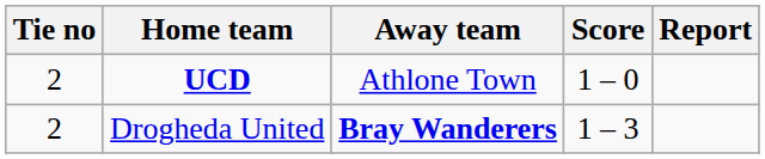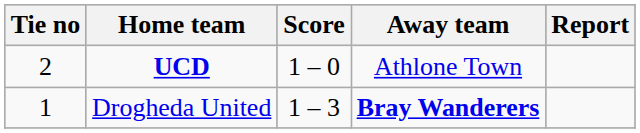columns swapped: Score <-> Away team
Drogheda United | Tie no: 2 -> 1
